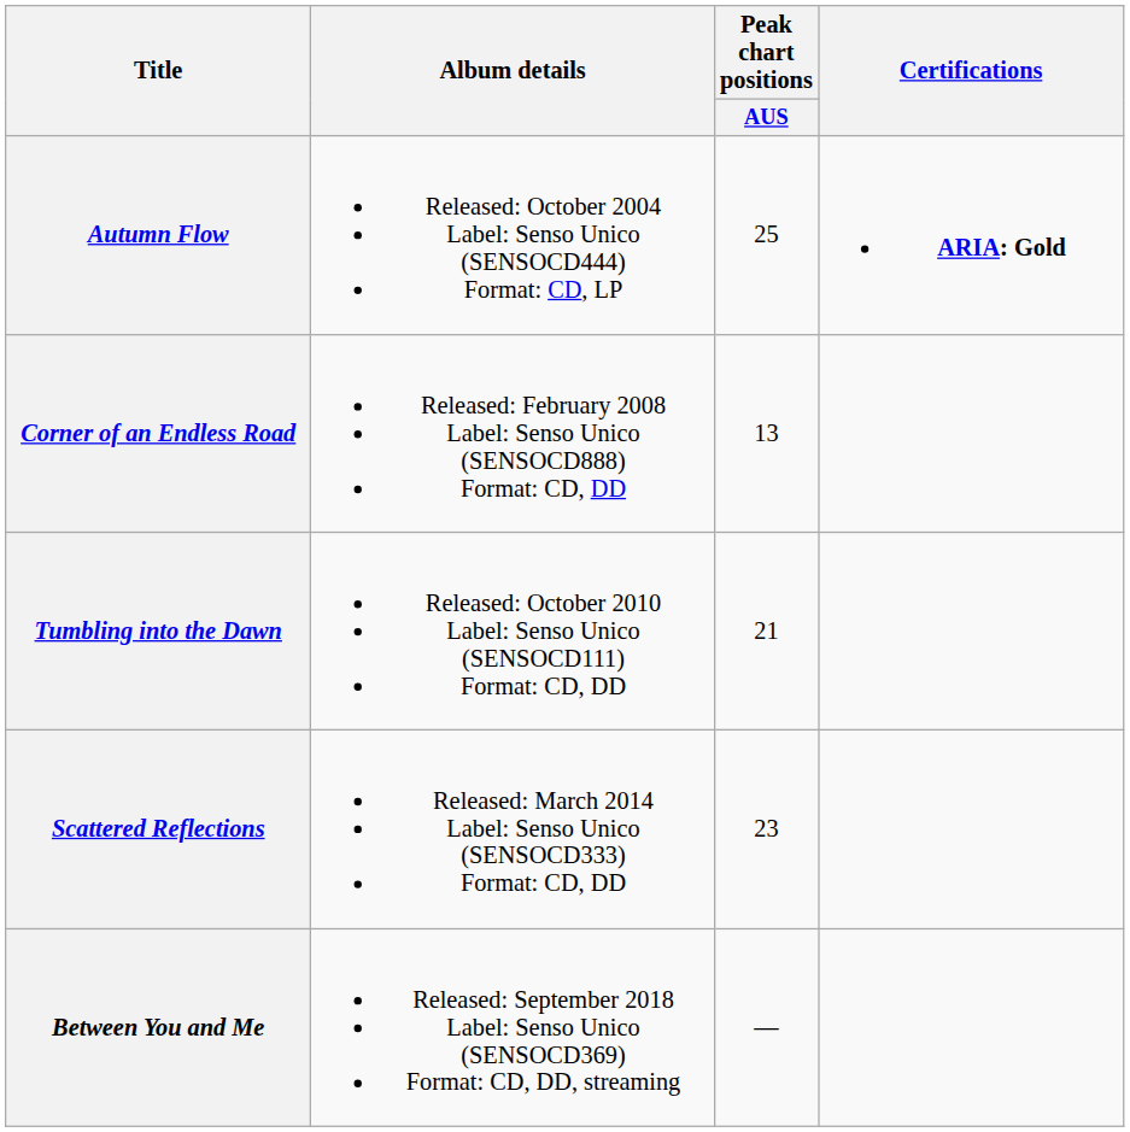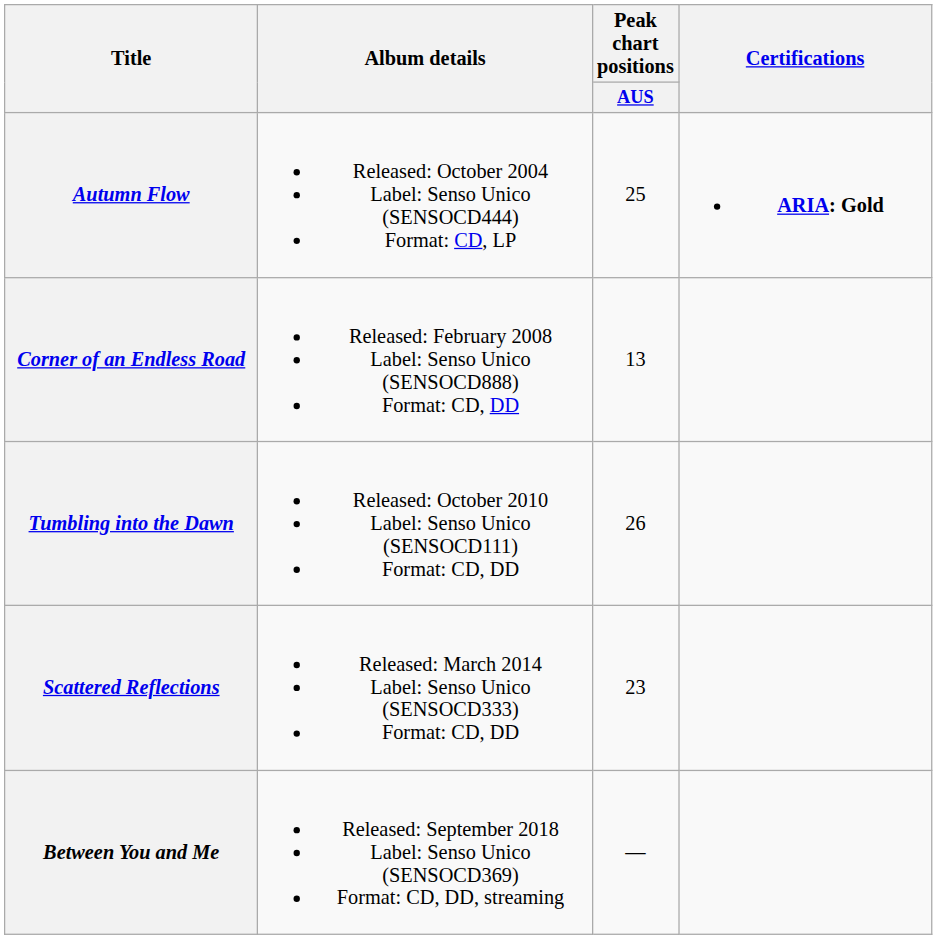Tumbling into the Dawn | Peak chart positions / AUS: 21 -> 26
